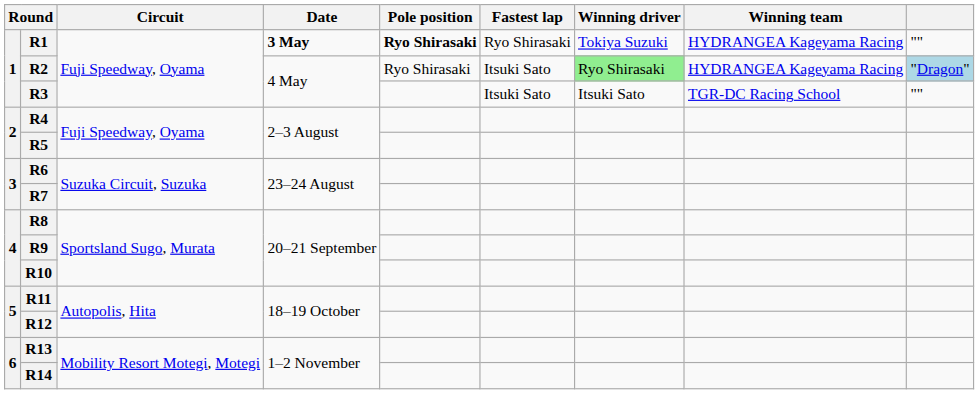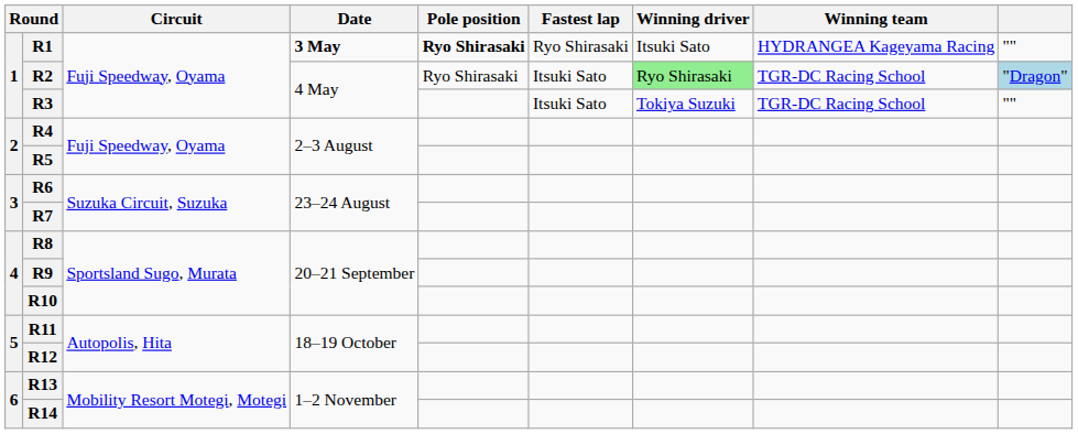R1 | Winning driver: Tokiya Suzuki -> Itsuki Sato
R2 | Winning team: HYDRANGEA Kageyama Racing -> TGR-DC Racing School
R3 | Winning driver: Itsuki Sato -> Tokiya Suzuki
